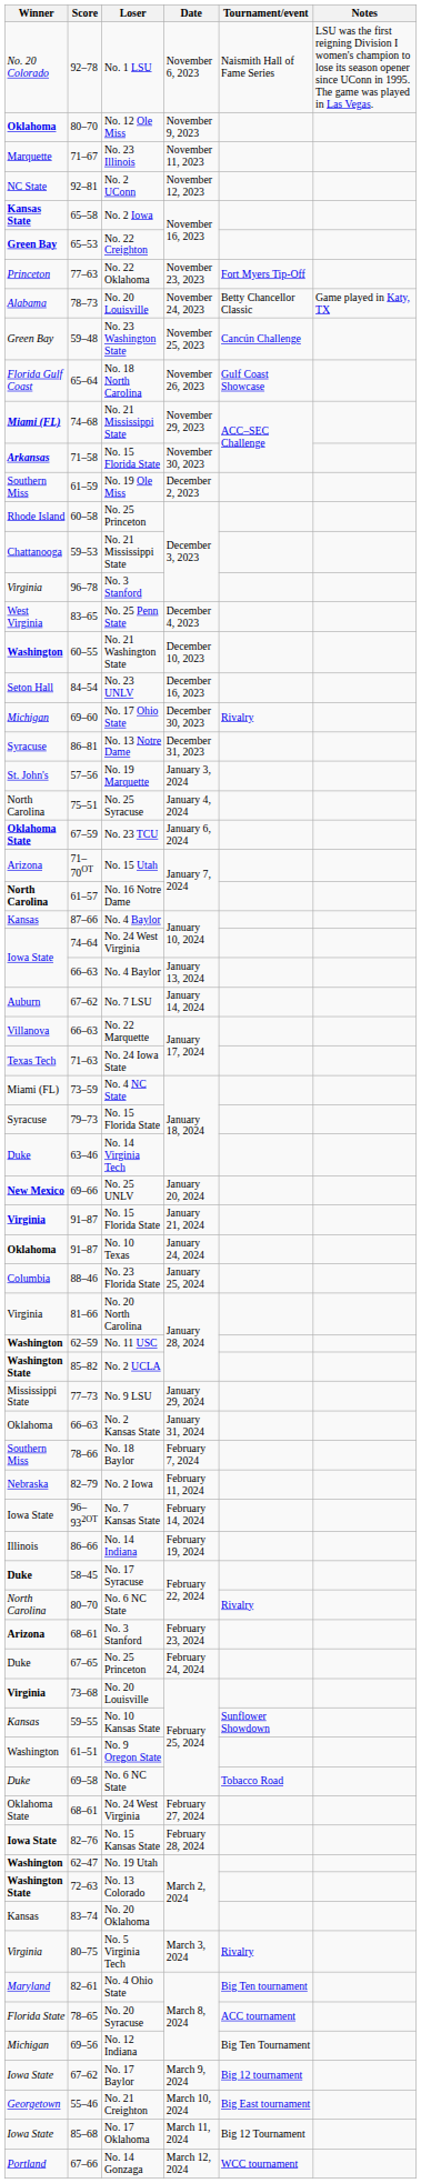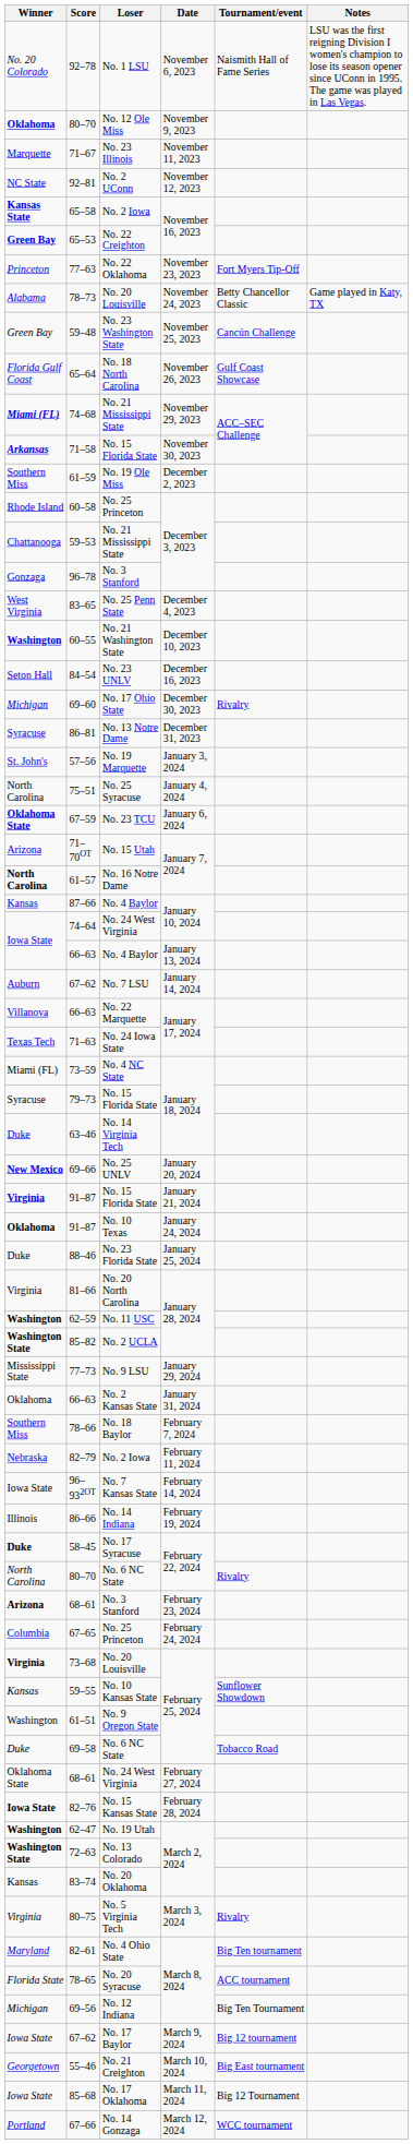96–78 | Winner: Virginia -> Gonzaga
88–46 | Winner: Columbia -> Duke
67–65 | Winner: Duke -> Columbia
